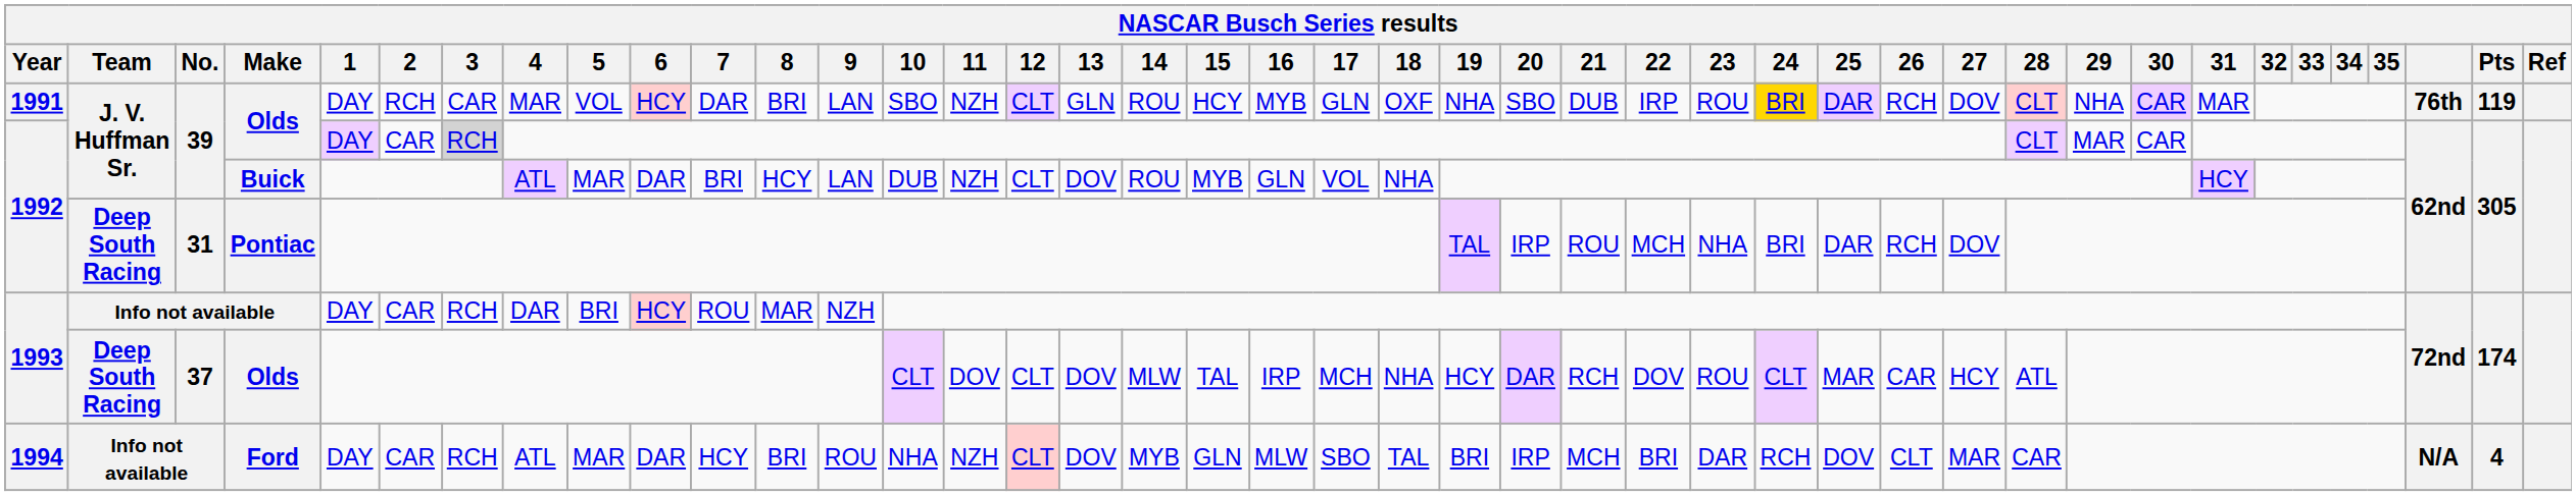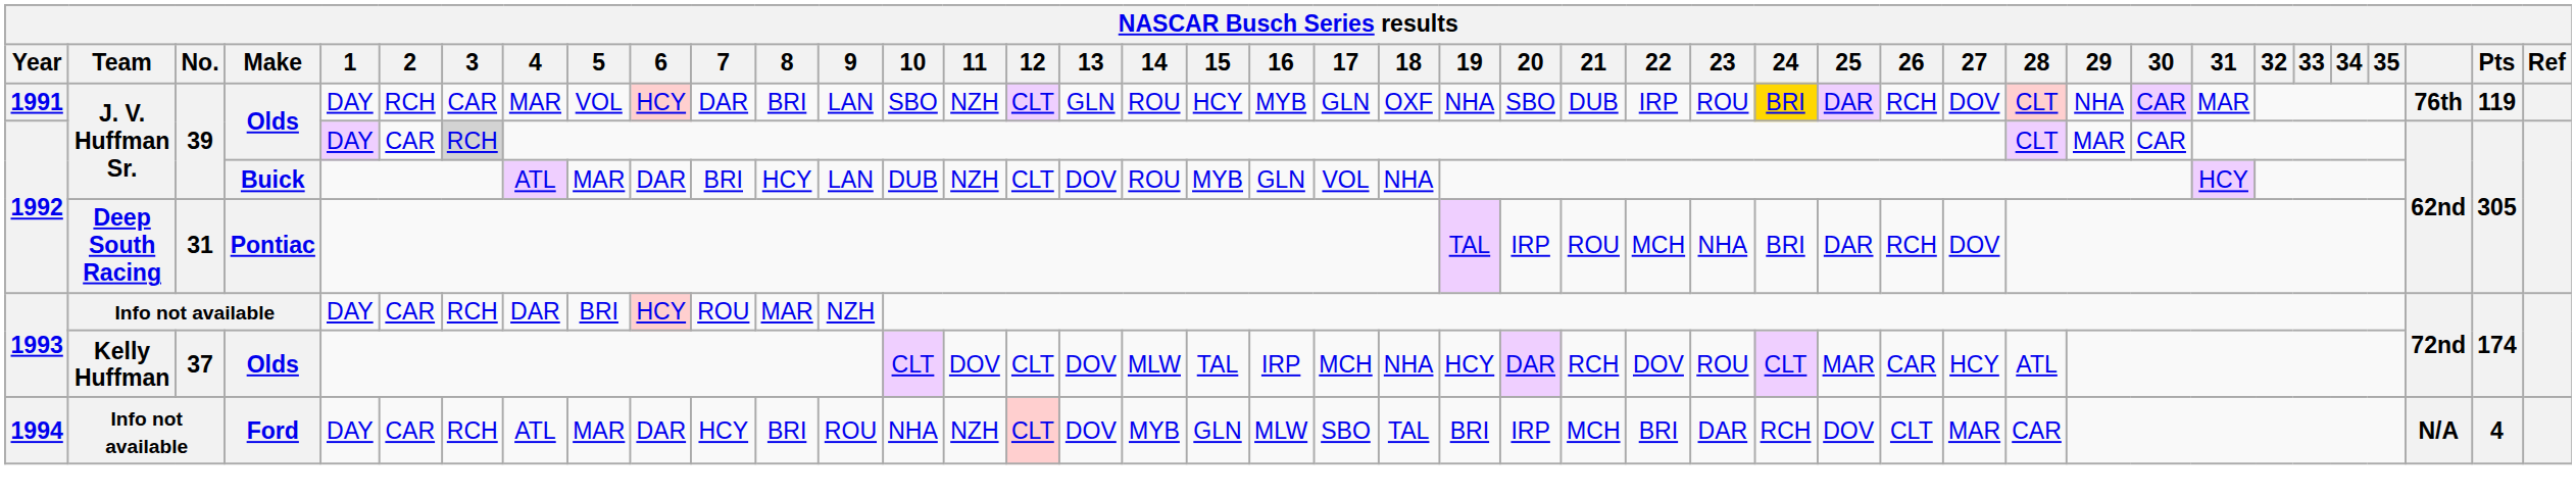1993 / Olds | Team: Deep South Racing -> Kelly Huffman
